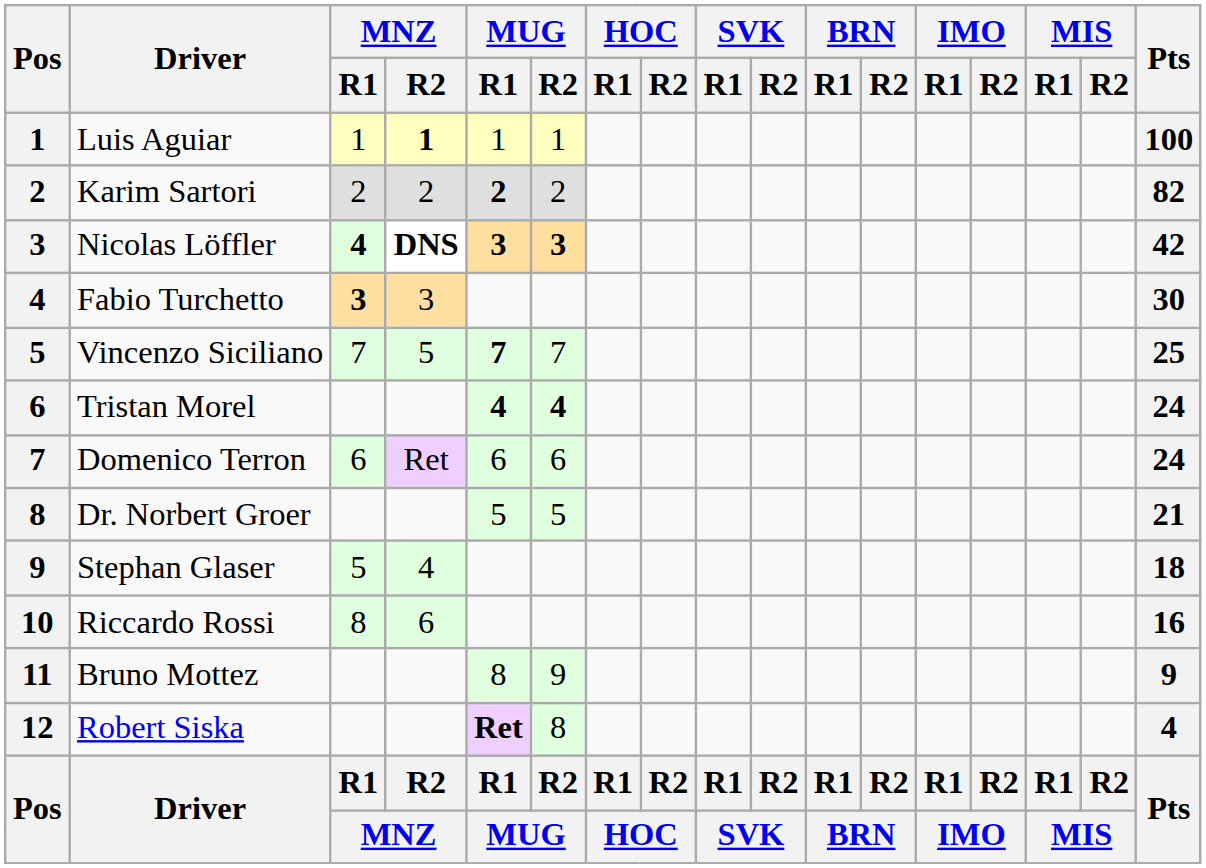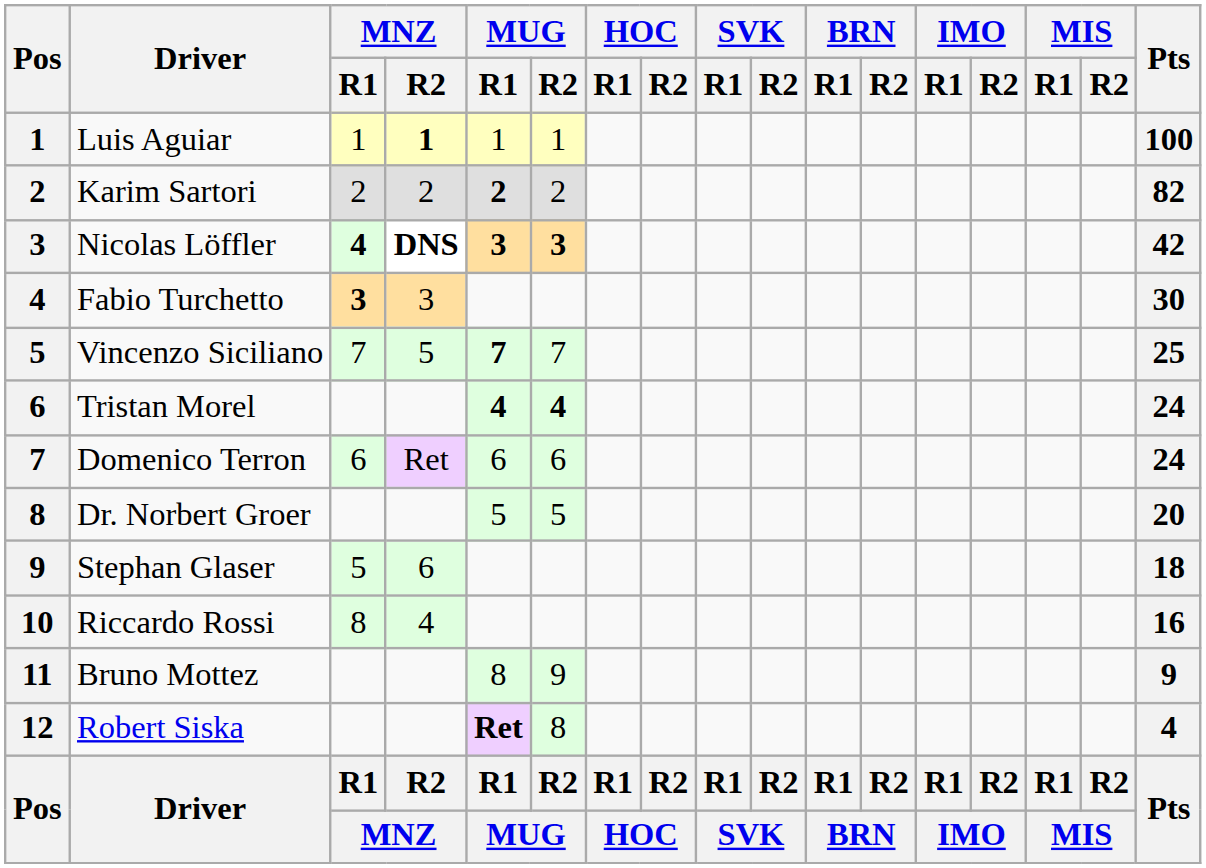Dr. Norbert Groer | Pts: 21 -> 20
Stephan Glaser | MNZ / R2: 4 -> 6
Riccardo Rossi | MNZ / R2: 6 -> 4
